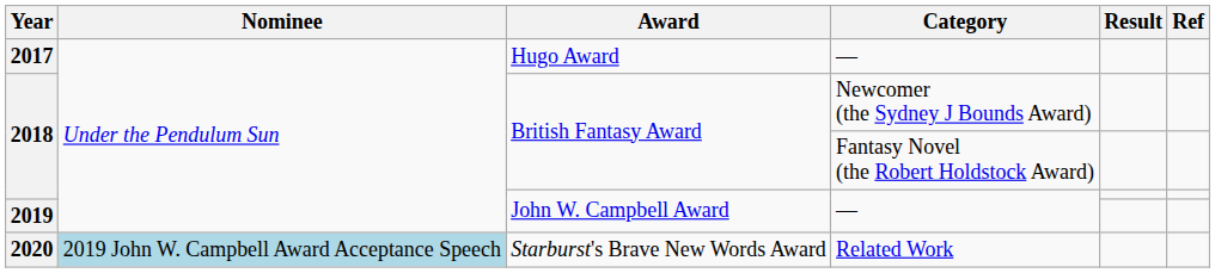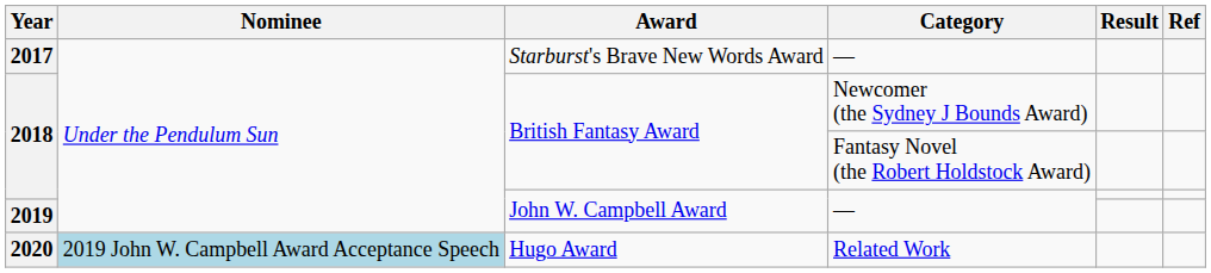2017 | Award: Hugo Award -> Starburst's Brave New Words Award
2020 | Award: Starburst's Brave New Words Award -> Hugo Award
